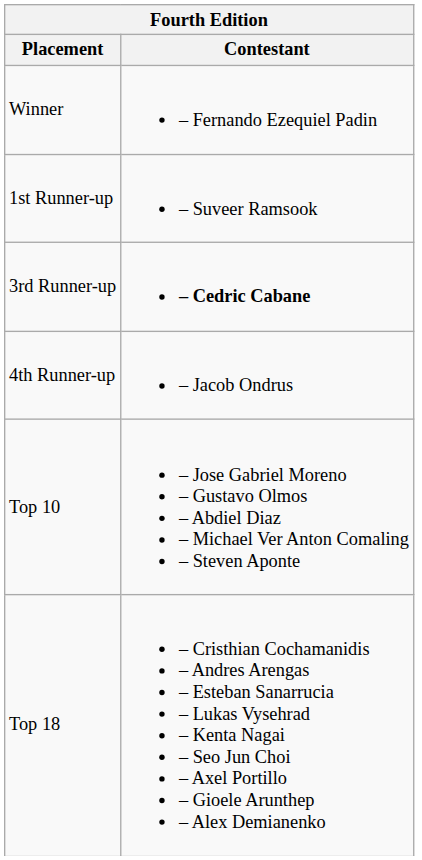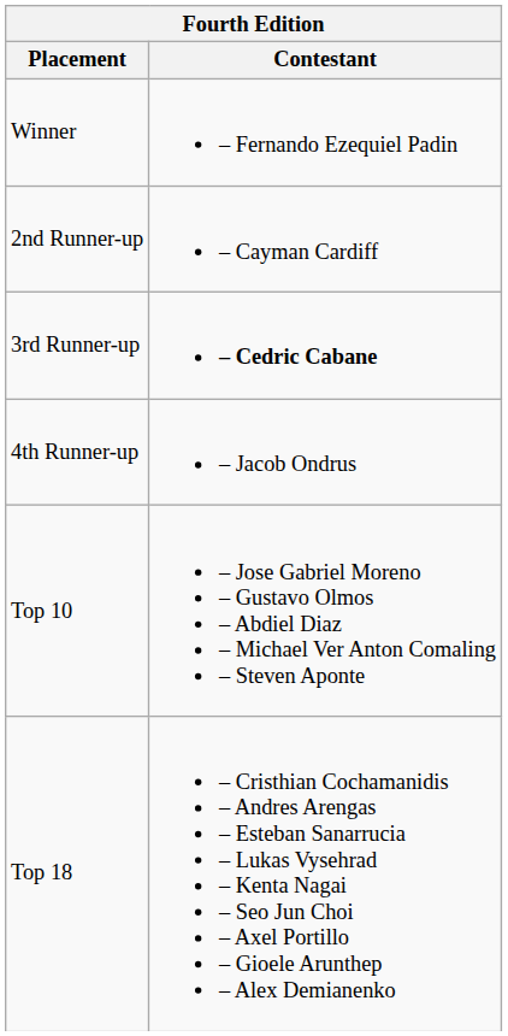- row: 1st Runner-up | – Suveer Ramsook
+ row: 2nd Runner-up | – Cayman Cardiff
